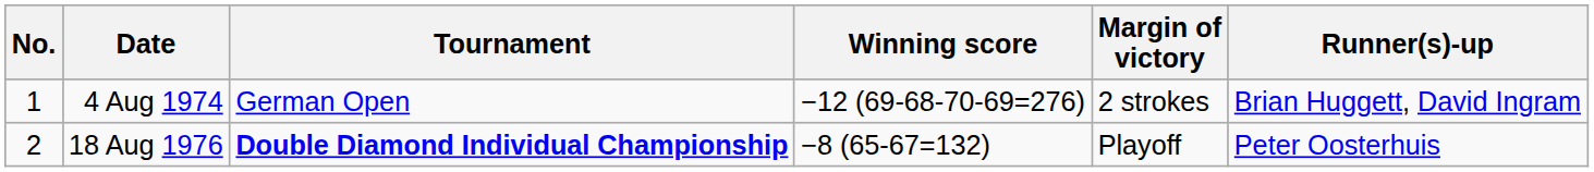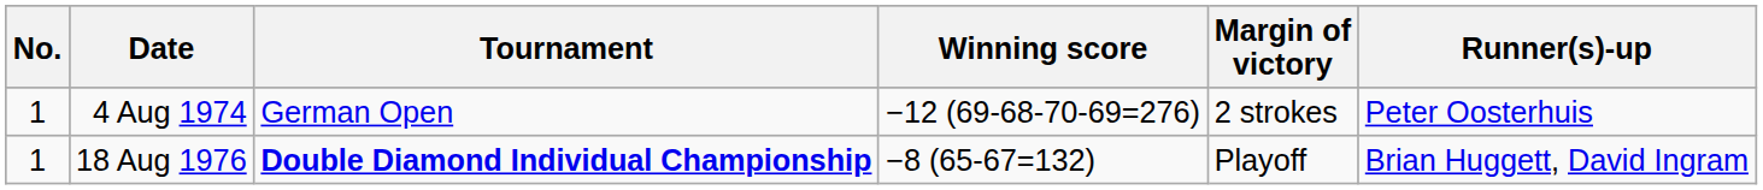4 Aug 1974 | Runner(s)-up: Brian Huggett, David Ingram -> Peter Oosterhuis
18 Aug 1976 | No.: 2 -> 1
18 Aug 1976 | Runner(s)-up: Peter Oosterhuis -> Brian Huggett, David Ingram
